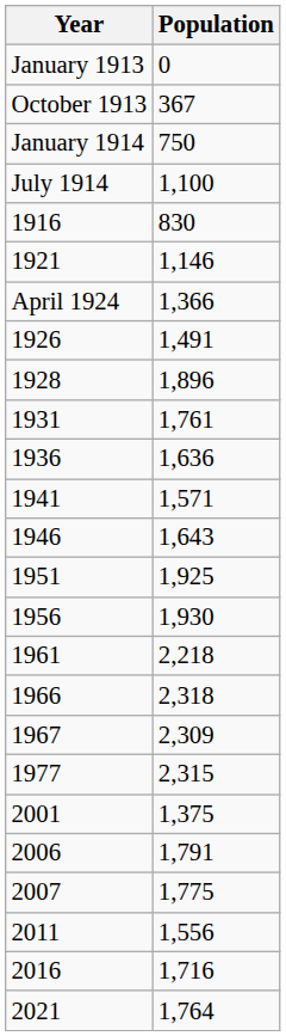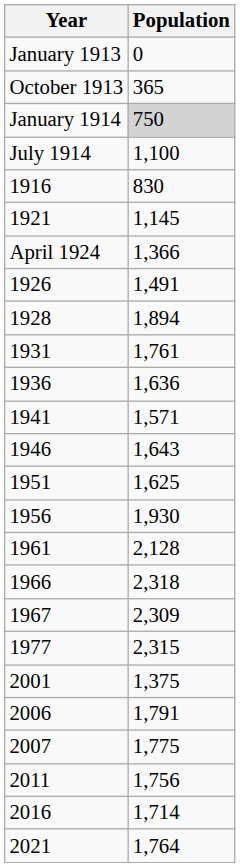October 1913 | Population: 367 -> 365
January 1914 | Population: no background -> lightgrey background
1921 | Population: 1,146 -> 1,145
1928 | Population: 1,896 -> 1,894
1951 | Population: 1,925 -> 1,625
1961 | Population: 2,218 -> 2,128
2011 | Population: 1,556 -> 1,756
2016 | Population: 1,716 -> 1,714
